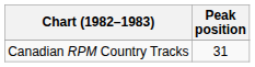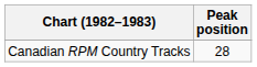Canadian RPM Country Tracks | Peak position: 31 -> 28
